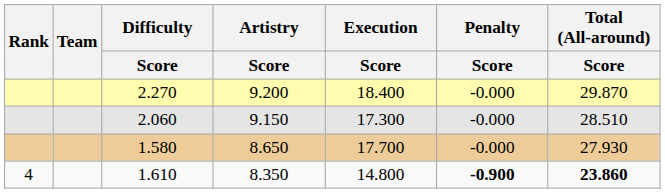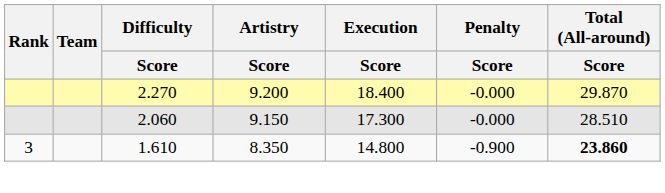- row: 1.580 | 8.650 | 17.700 | -0.000 | 27.930
1.610 | Rank: 4 -> 3
1.610 | Penalty / Score: bold -> normal
